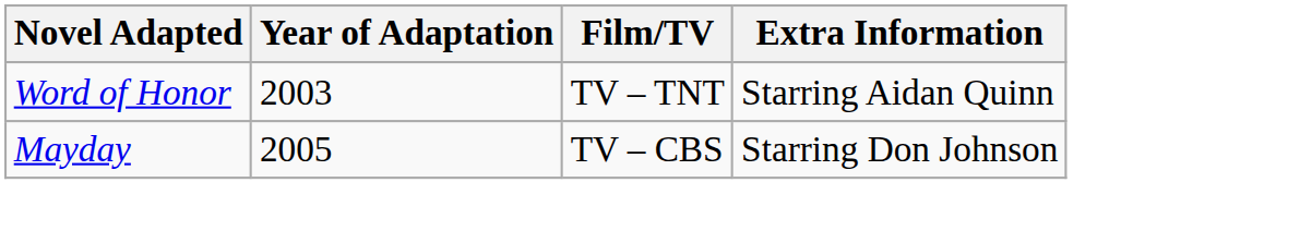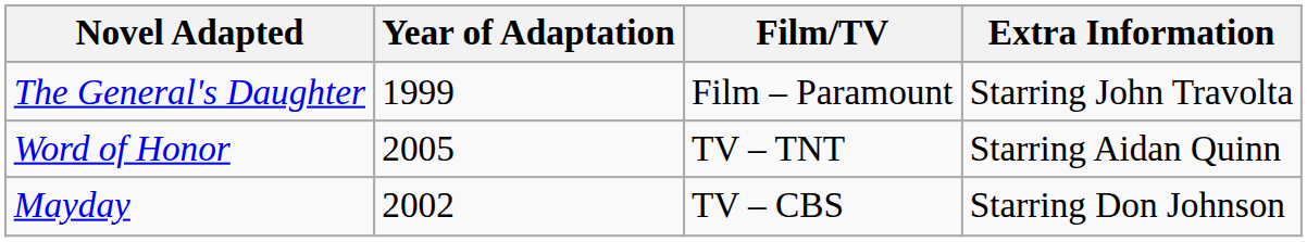+ row: The General's Daughter | 1999 | Film – Paramount | Starring John Travolta
Word of Honor | Year of Adaptation: 2003 -> 2005
Mayday | Year of Adaptation: 2005 -> 2002
